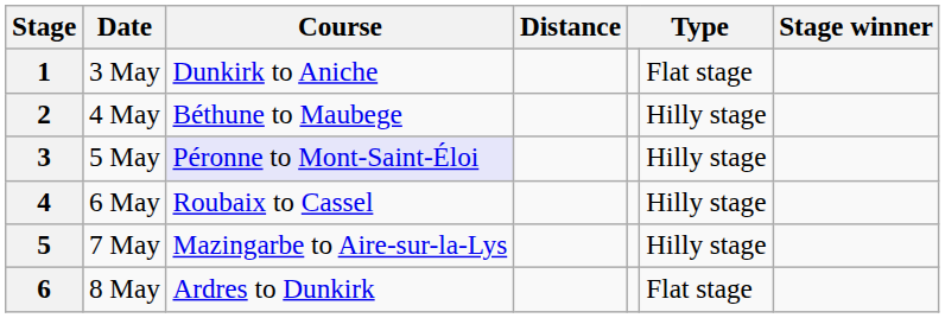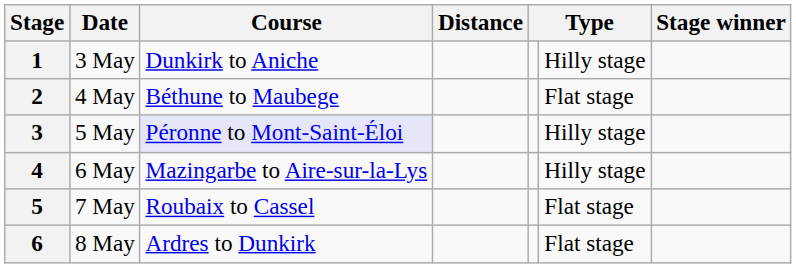1 | column 6: Flat stage -> Hilly stage
2 | column 6: Hilly stage -> Flat stage
4 | Course: Roubaix to Cassel -> Mazingarbe to Aire-sur-la-Lys
5 | Course: Mazingarbe to Aire-sur-la-Lys -> Roubaix to Cassel
5 | column 6: Hilly stage -> Flat stage
